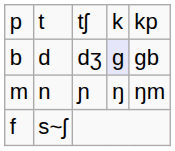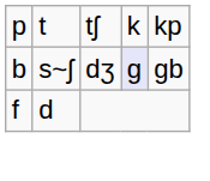b | column 2: d -> s~ʃ
- row: m | n | ɲ | ŋ | ŋm
f | column 2: s~ʃ -> d
